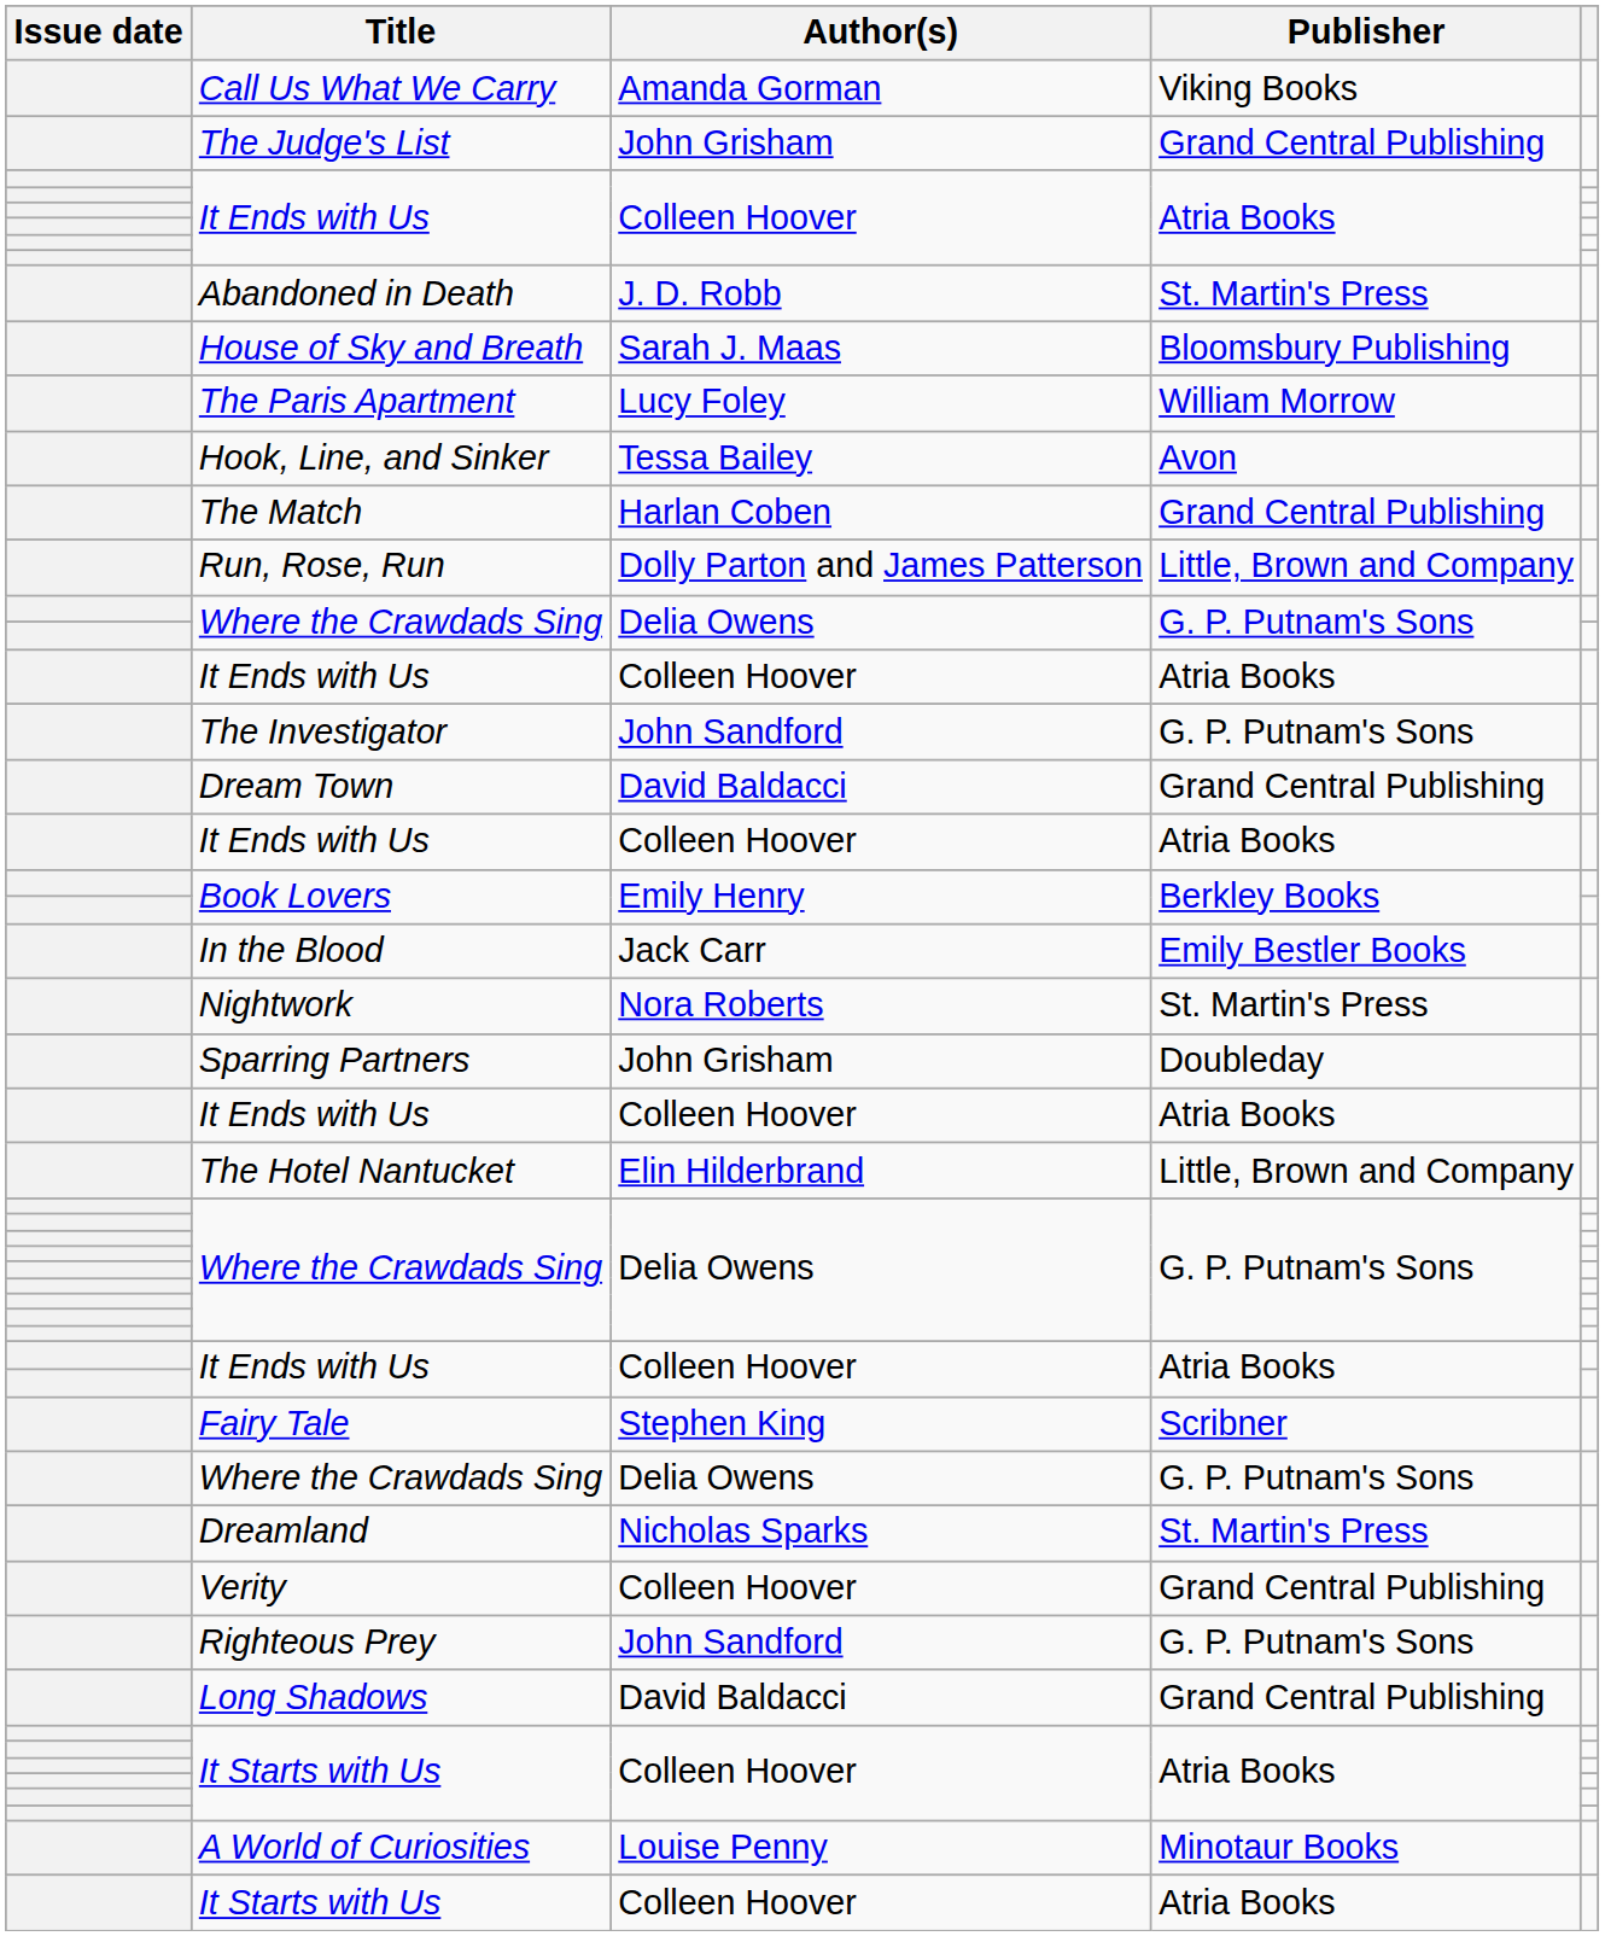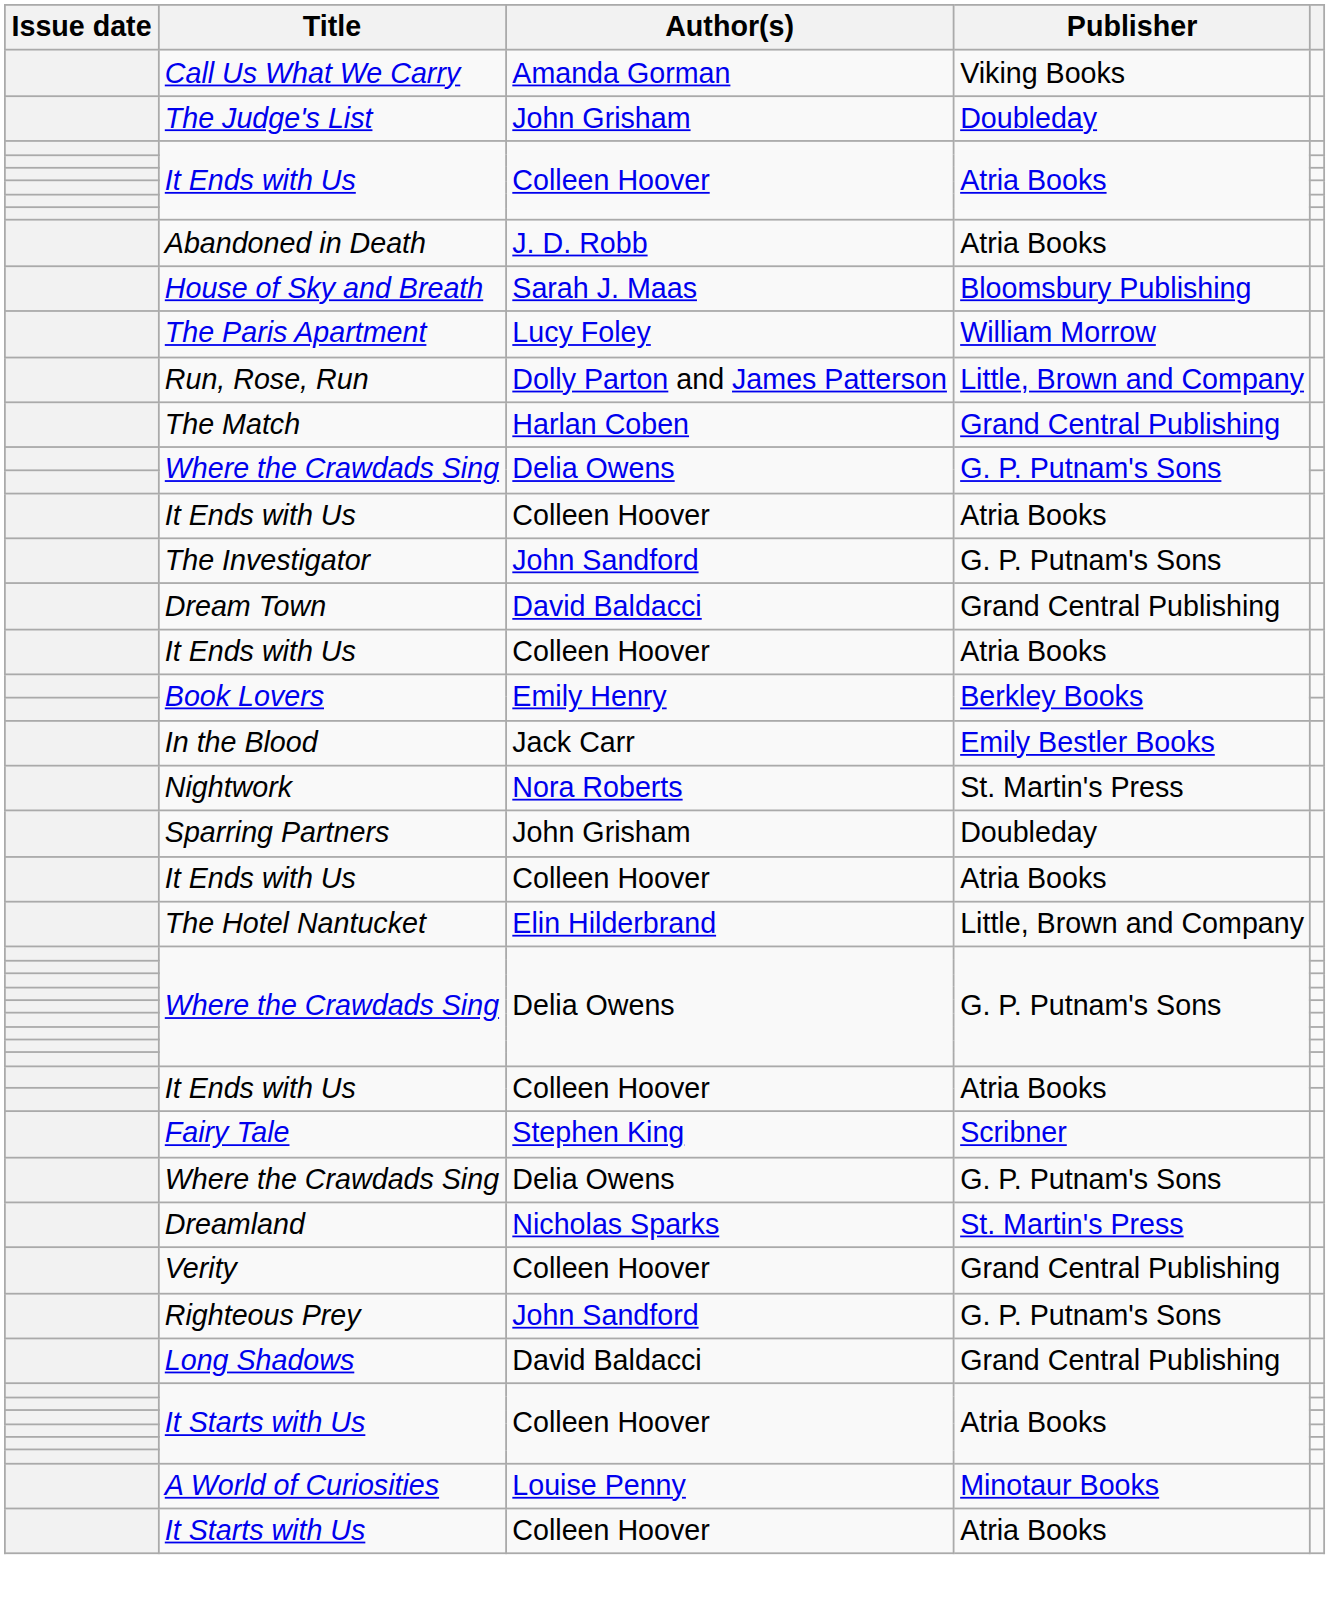The Judge's List | Publisher: Grand Central Publishing -> Doubleday
Abandoned in Death | Publisher: St. Martin's Press -> Atria Books
- row: Hook, Line, and Sinker | Tessa Bailey | Avon
rows swapped: Run, Rose, Run <-> The Match
